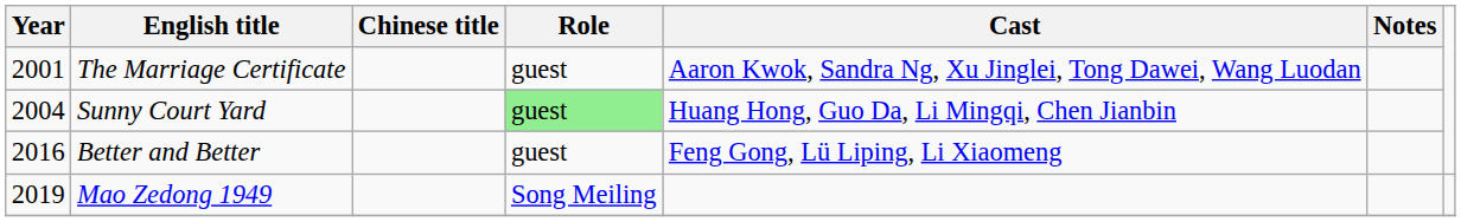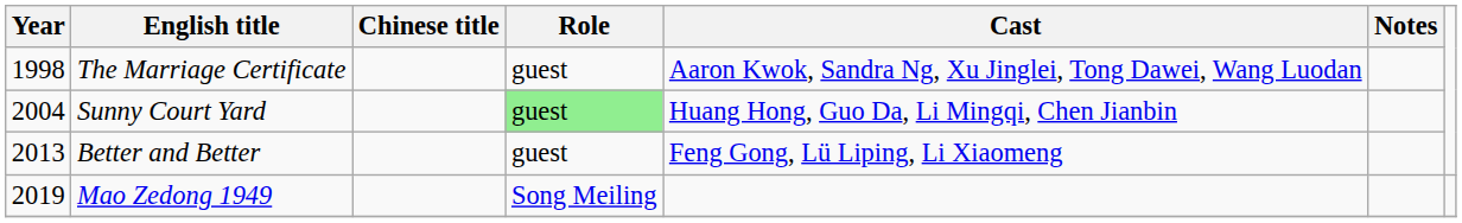The Marriage Certificate | Year: 2001 -> 1998
Better and Better | Year: 2016 -> 2013
